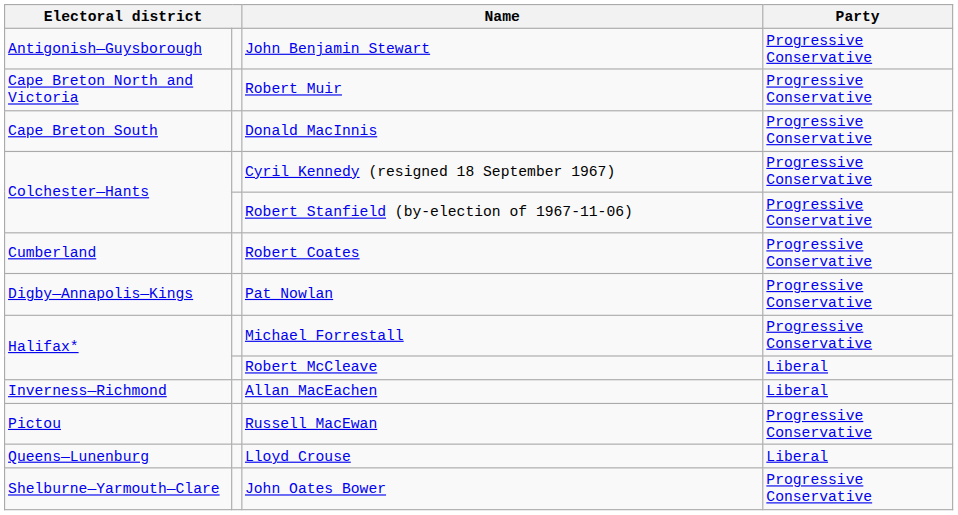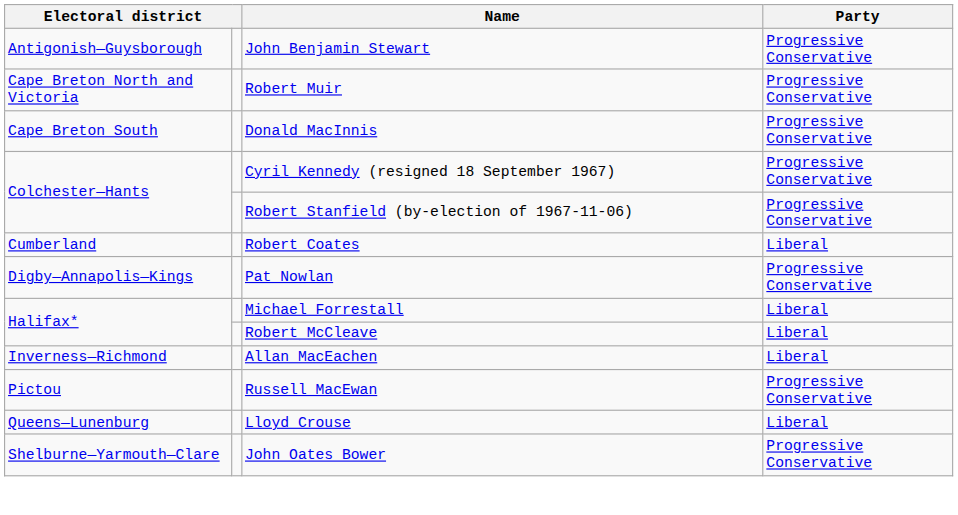Robert Coates | Party: Progressive Conservative -> Liberal
Michael Forrestall | Party: Progressive Conservative -> Liberal
